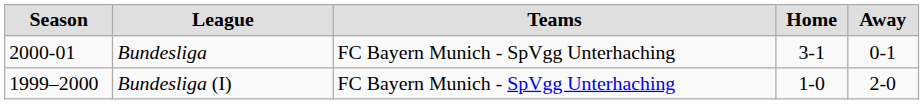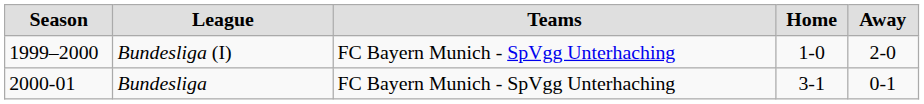rows swapped: Bundesliga (I) <-> Bundesliga
